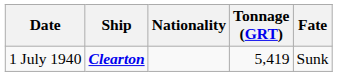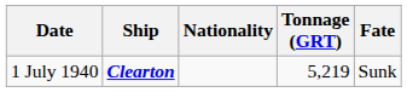1 July 1940 | Tonnage (GRT): 5,419 -> 5,219
